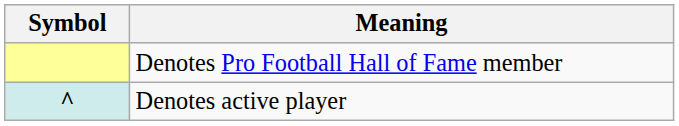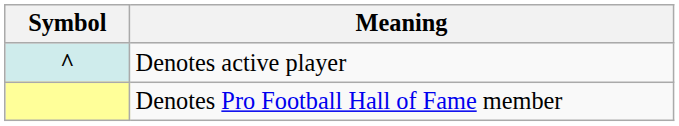rows swapped: Denotes Pro Football Hall of Fame member <-> Denotes active player
